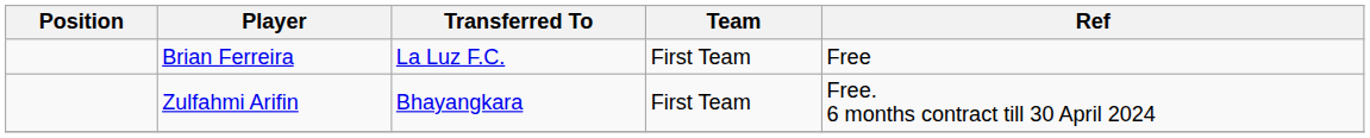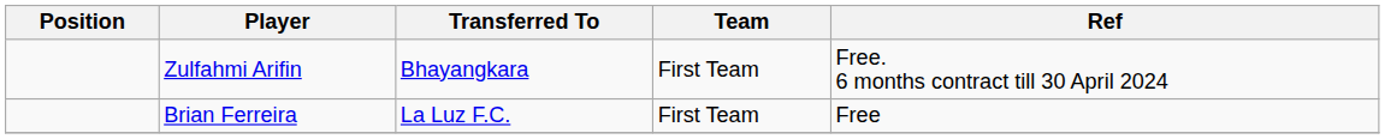rows swapped: Brian Ferreira <-> Zulfahmi Arifin
